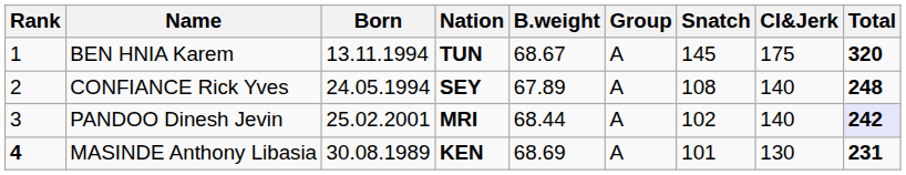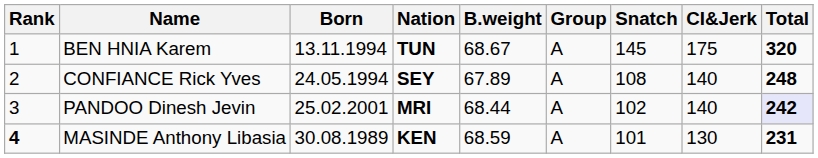MASINDE Anthony Libasia | B.weight: 68.69 -> 68.59
